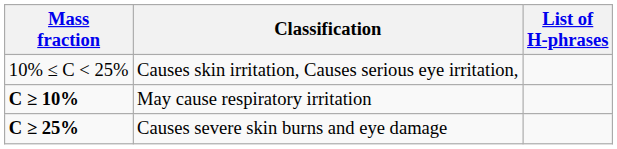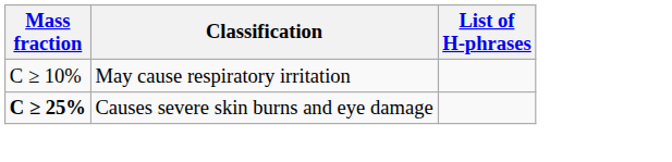- row: 10% ≤ C < 25% | Causes skin irritation, Causes serious eye irritation,
May cause respiratory irritation | Mass fraction: bold -> normal
